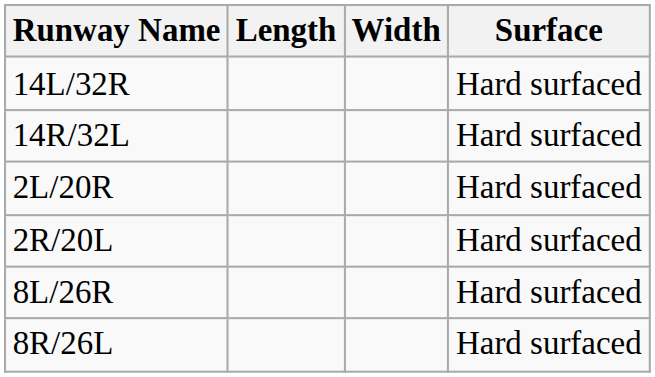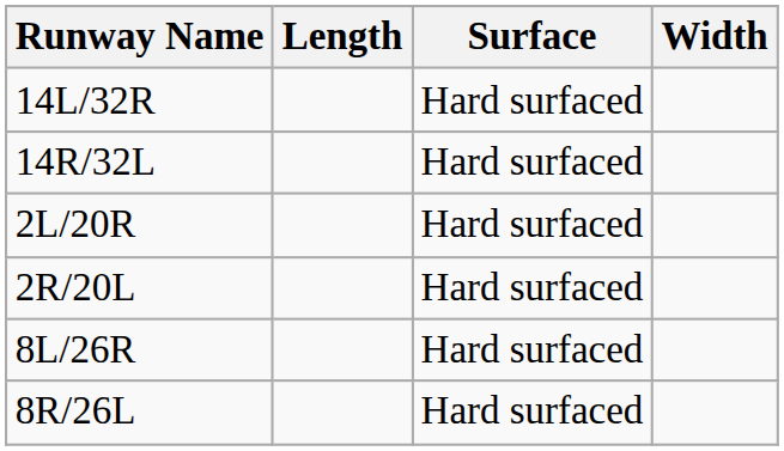columns swapped: Width <-> Surface
